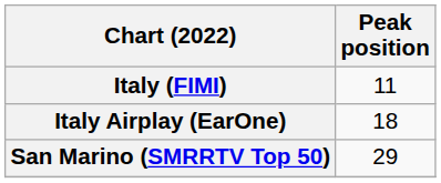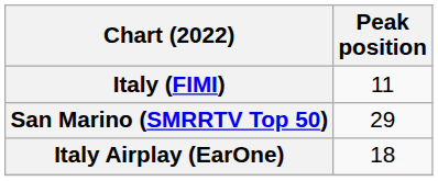rows swapped: Italy Airplay (EarOne) <-> San Marino (SMRRTV Top 50)
